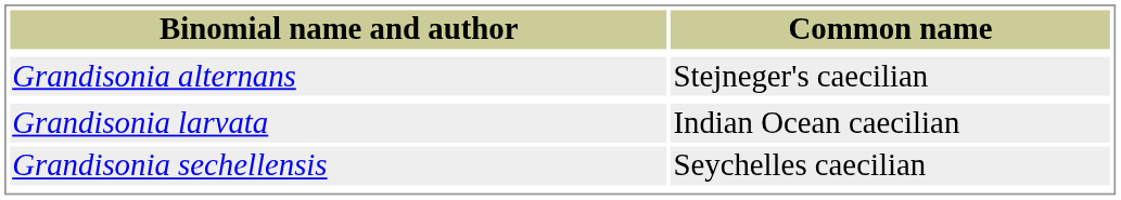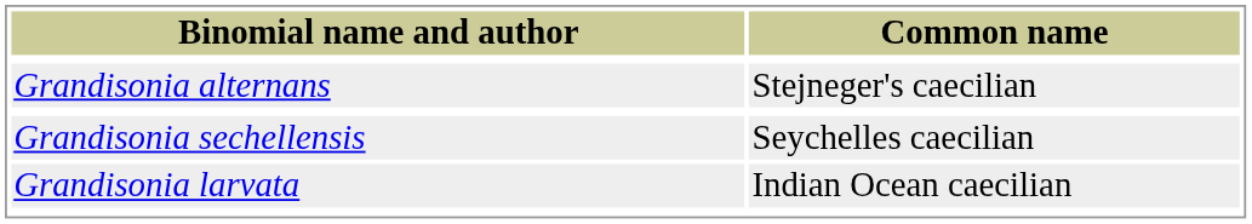rows swapped: Grandisonia larvata <-> Grandisonia sechellensis
